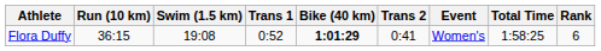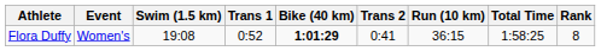columns swapped: Event <-> Run (10 km)
Flora Duffy | Rank: 6 -> 8
